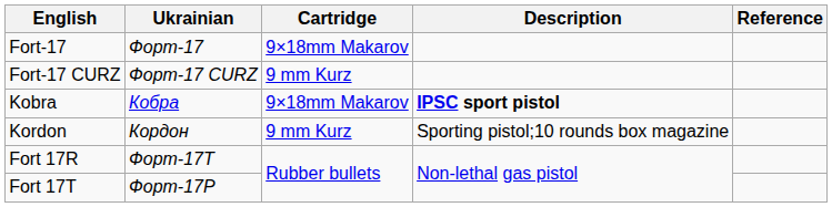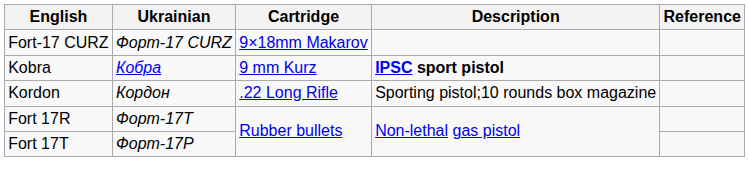- row: Fort-17 | Форт-17 | 9×18mm Makarov
Fort-17 CURZ | Cartridge: 9 mm Kurz -> 9×18mm Makarov
Kobra | Cartridge: 9×18mm Makarov -> 9 mm Kurz
Kordon | Cartridge: 9 mm Kurz -> .22 Long Rifle
